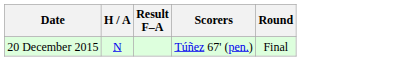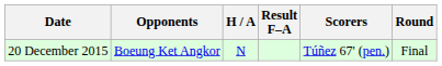+ column: Opponents | Boeung Ket Angkor
